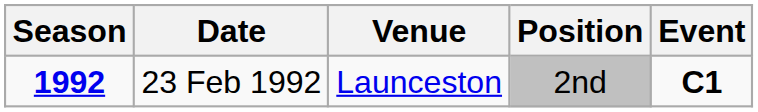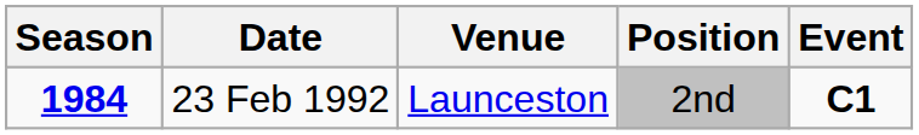23 Feb 1992 | Season: 1992 -> 1984
